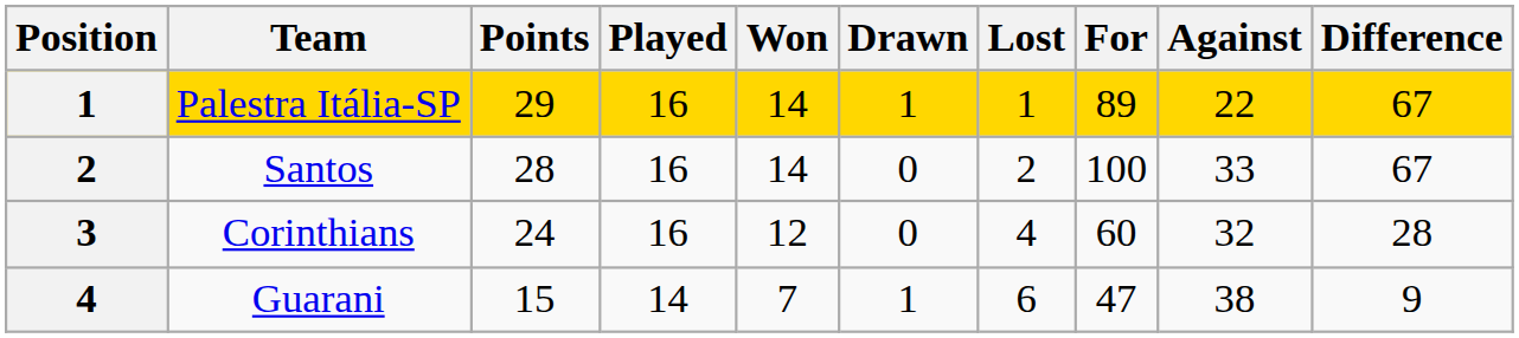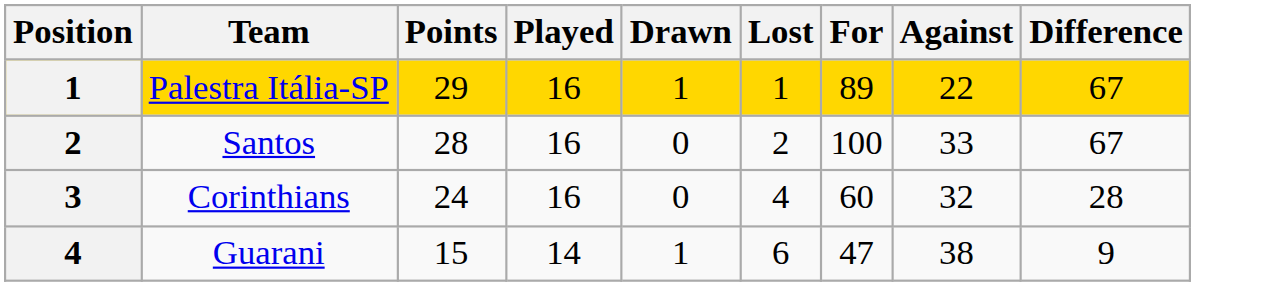- column: Won | 14 | 14 | 12 | 7
